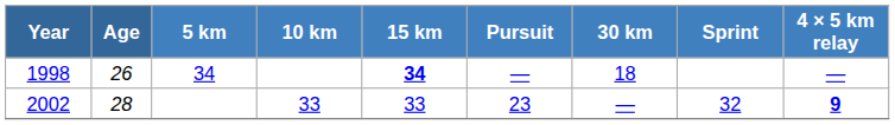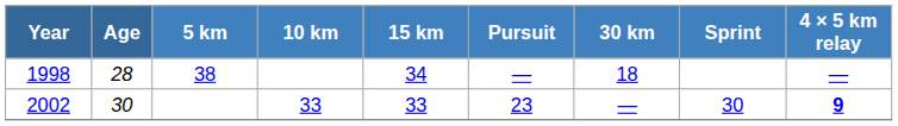1998 | Age: 26 -> 28
1998 | 5 km: 34 -> 38
1998 | 15 km: bold -> normal
2002 | Age: 28 -> 30
2002 | Sprint: 32 -> 30
